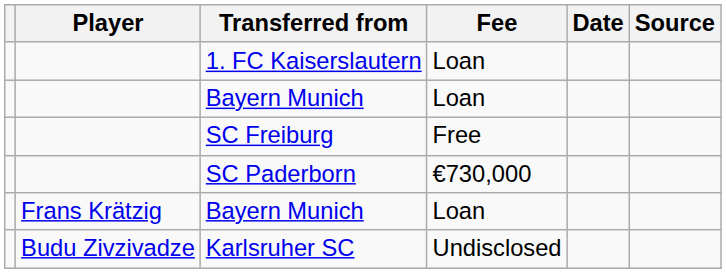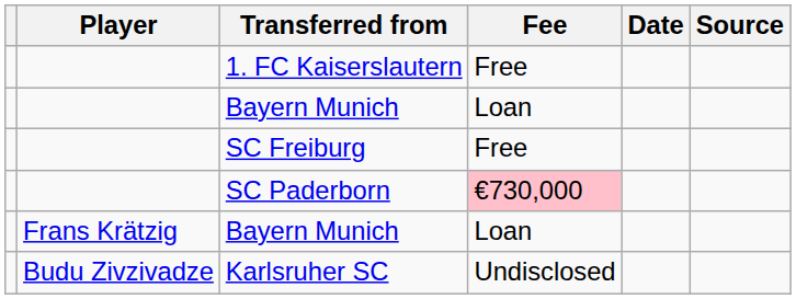1. FC Kaiserslautern | Fee: Loan -> Free
SC Paderborn | Fee: no background -> pink background
